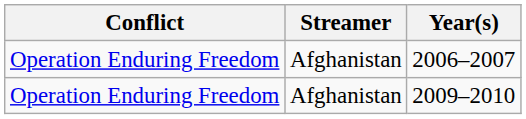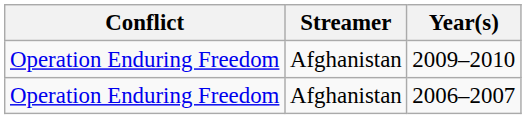rows swapped: 2006–2007 <-> 2009–2010
